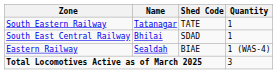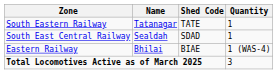South East Central Railway | Name: Bhilai -> Sealdah
Eastern Railway | Name: Sealdah -> Bhilai
